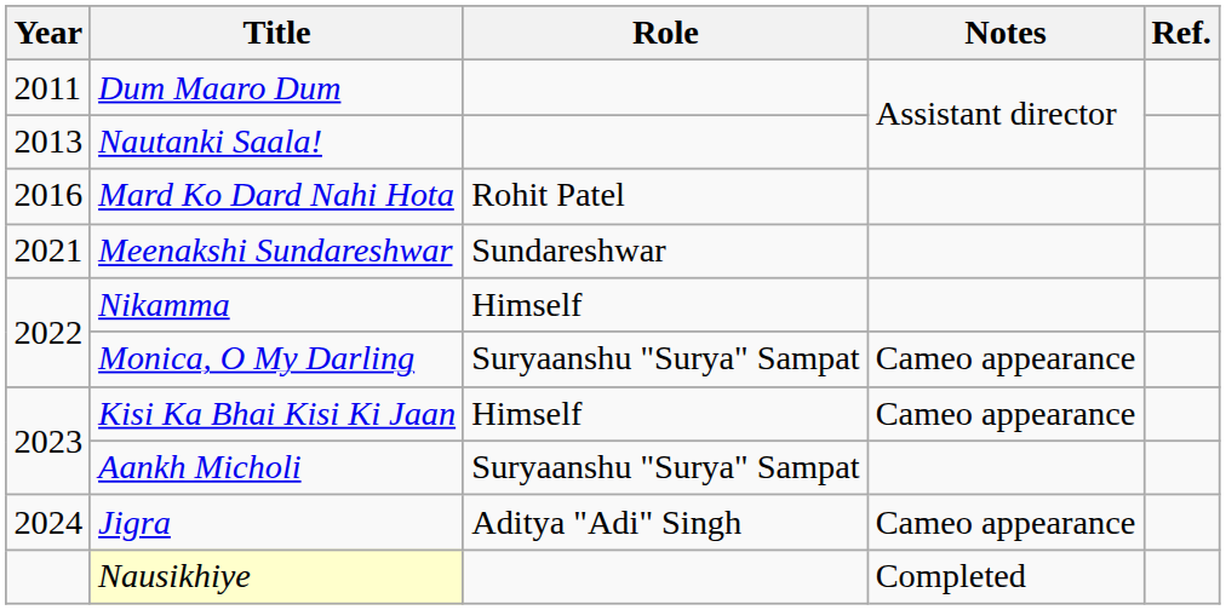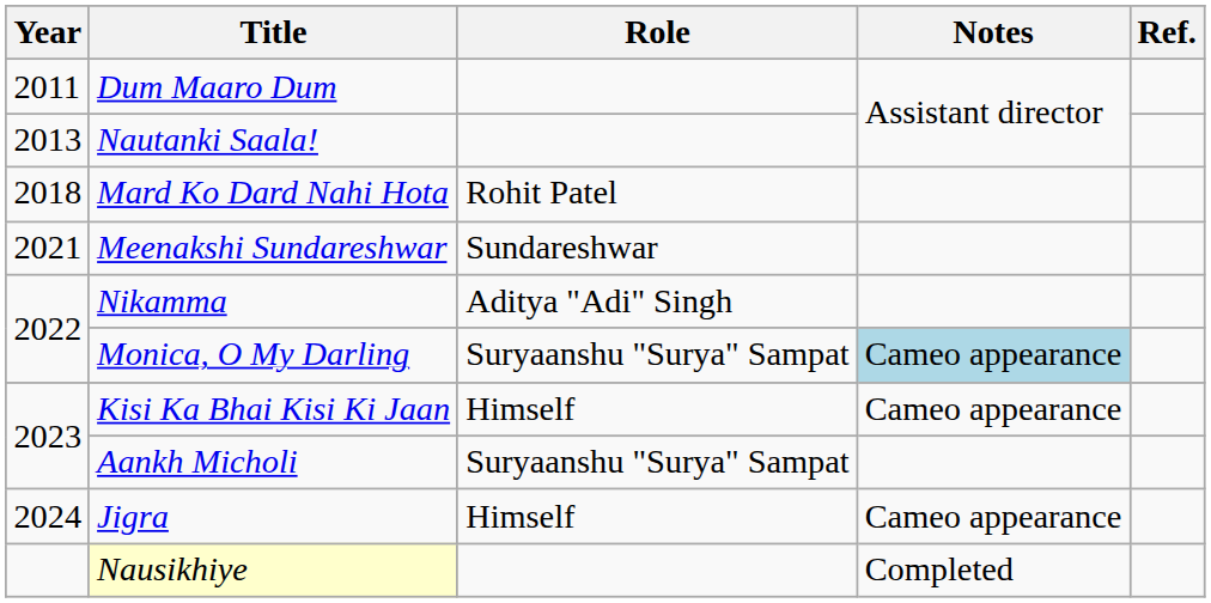Mard Ko Dard Nahi Hota | Year: 2016 -> 2018
Nikamma | Role: Himself -> Aditya "Adi" Singh
Monica, O My Darling | Notes: no background -> lightblue background
Jigra | Role: Aditya "Adi" Singh -> Himself
